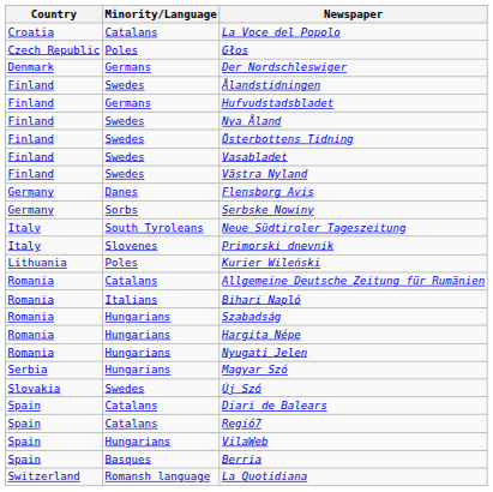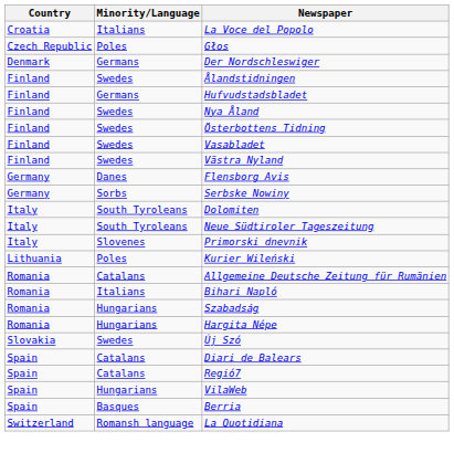La Voce del Popolo | Minority/Language: Catalans -> Italians
+ row: Italy | South Tyroleans | Dolomiten
- row: Romania | Hungarians | Nyugati Jelen
- row: Serbia | Hungarians | Magyar Szó
